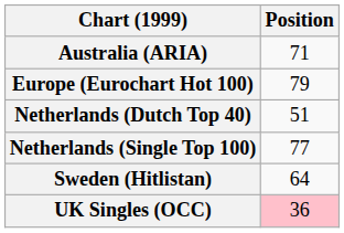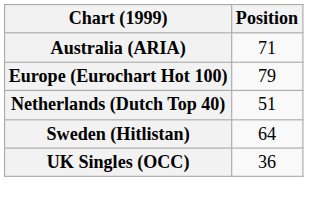- row: Netherlands (Single Top 100) | 77
UK Singles (OCC) | Position: pink background -> no background
